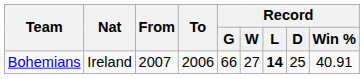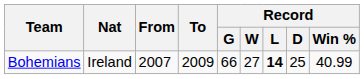Bohemians | To: 2006 -> 2009
Bohemians | Record / Win %: 40.91 -> 40.99
